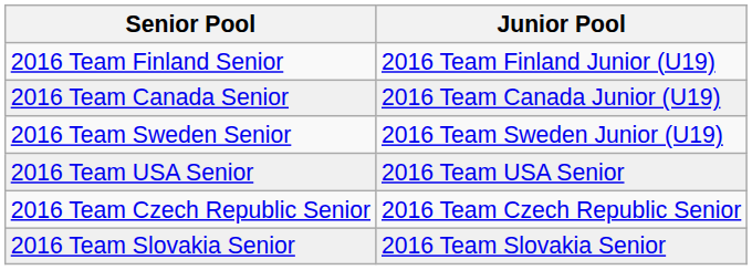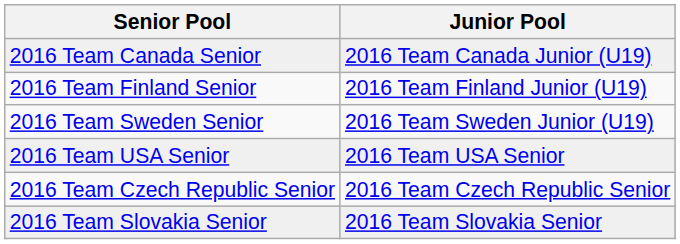rows swapped: 2016 Team Finland Senior <-> 2016 Team Canada Senior
